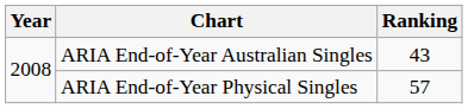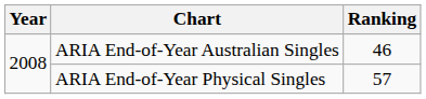ARIA End-of-Year Australian Singles | Ranking: 43 -> 46
